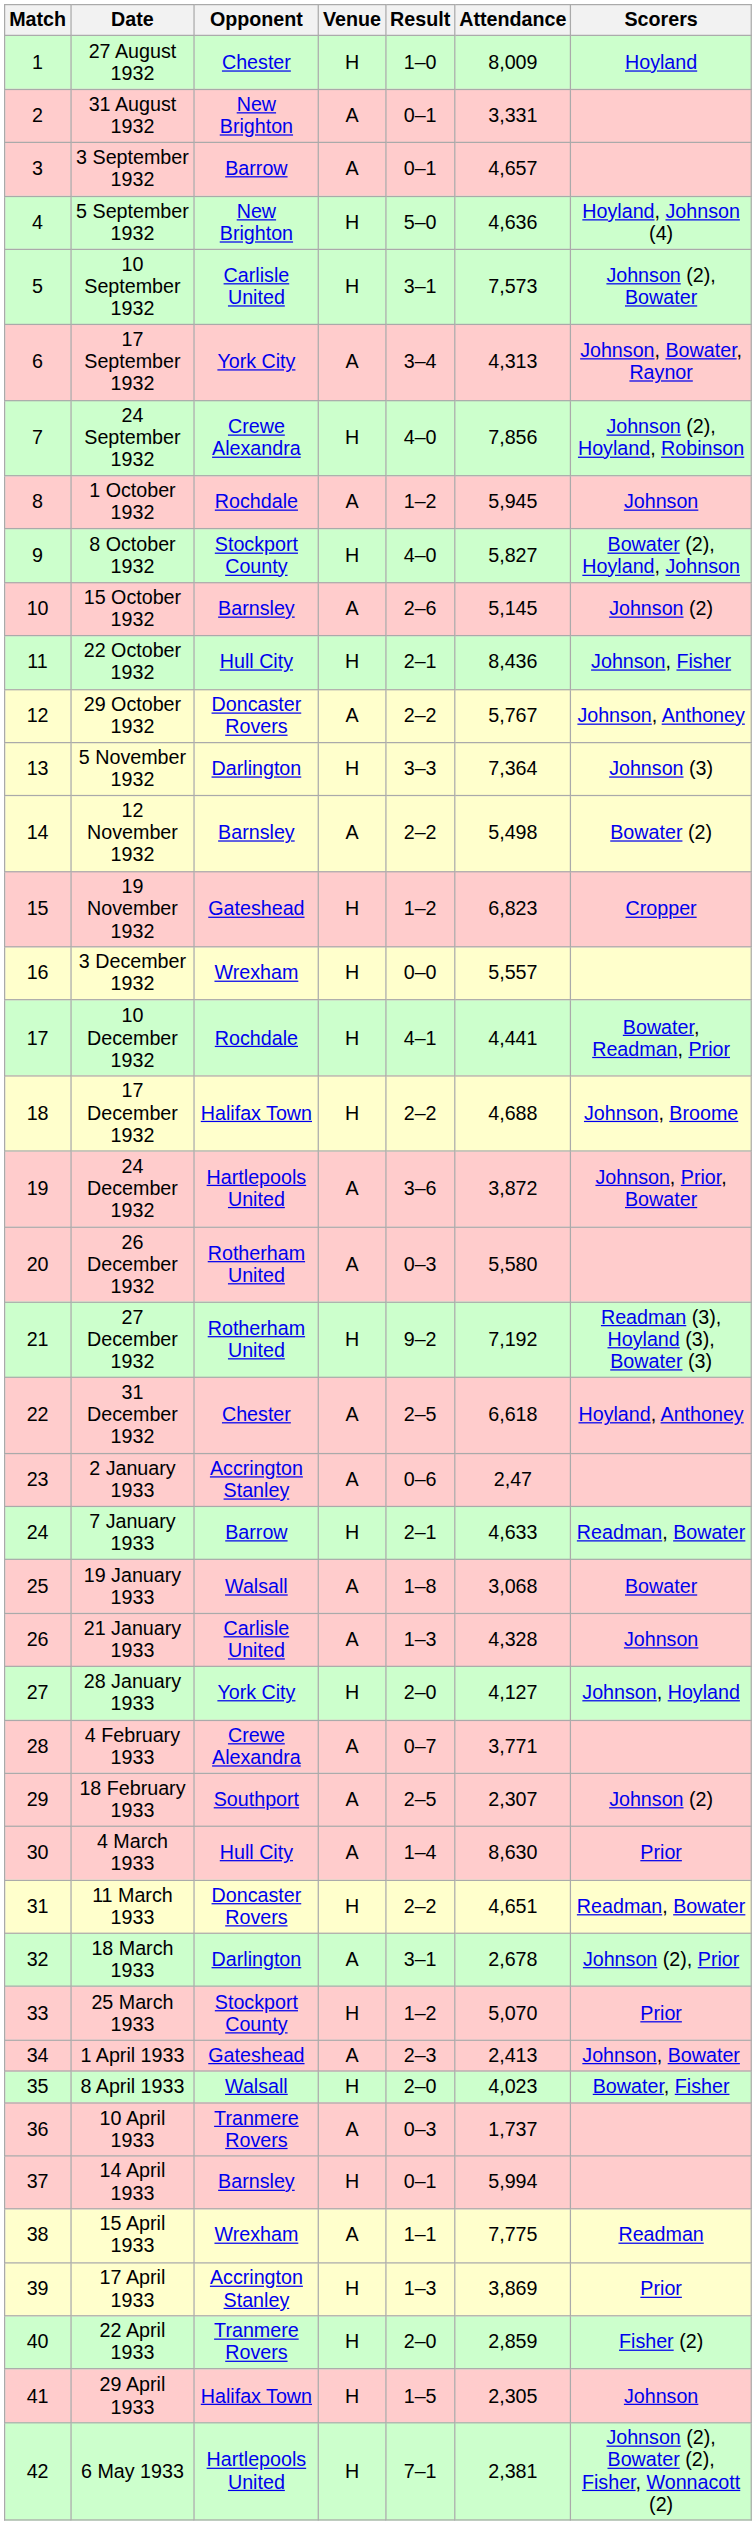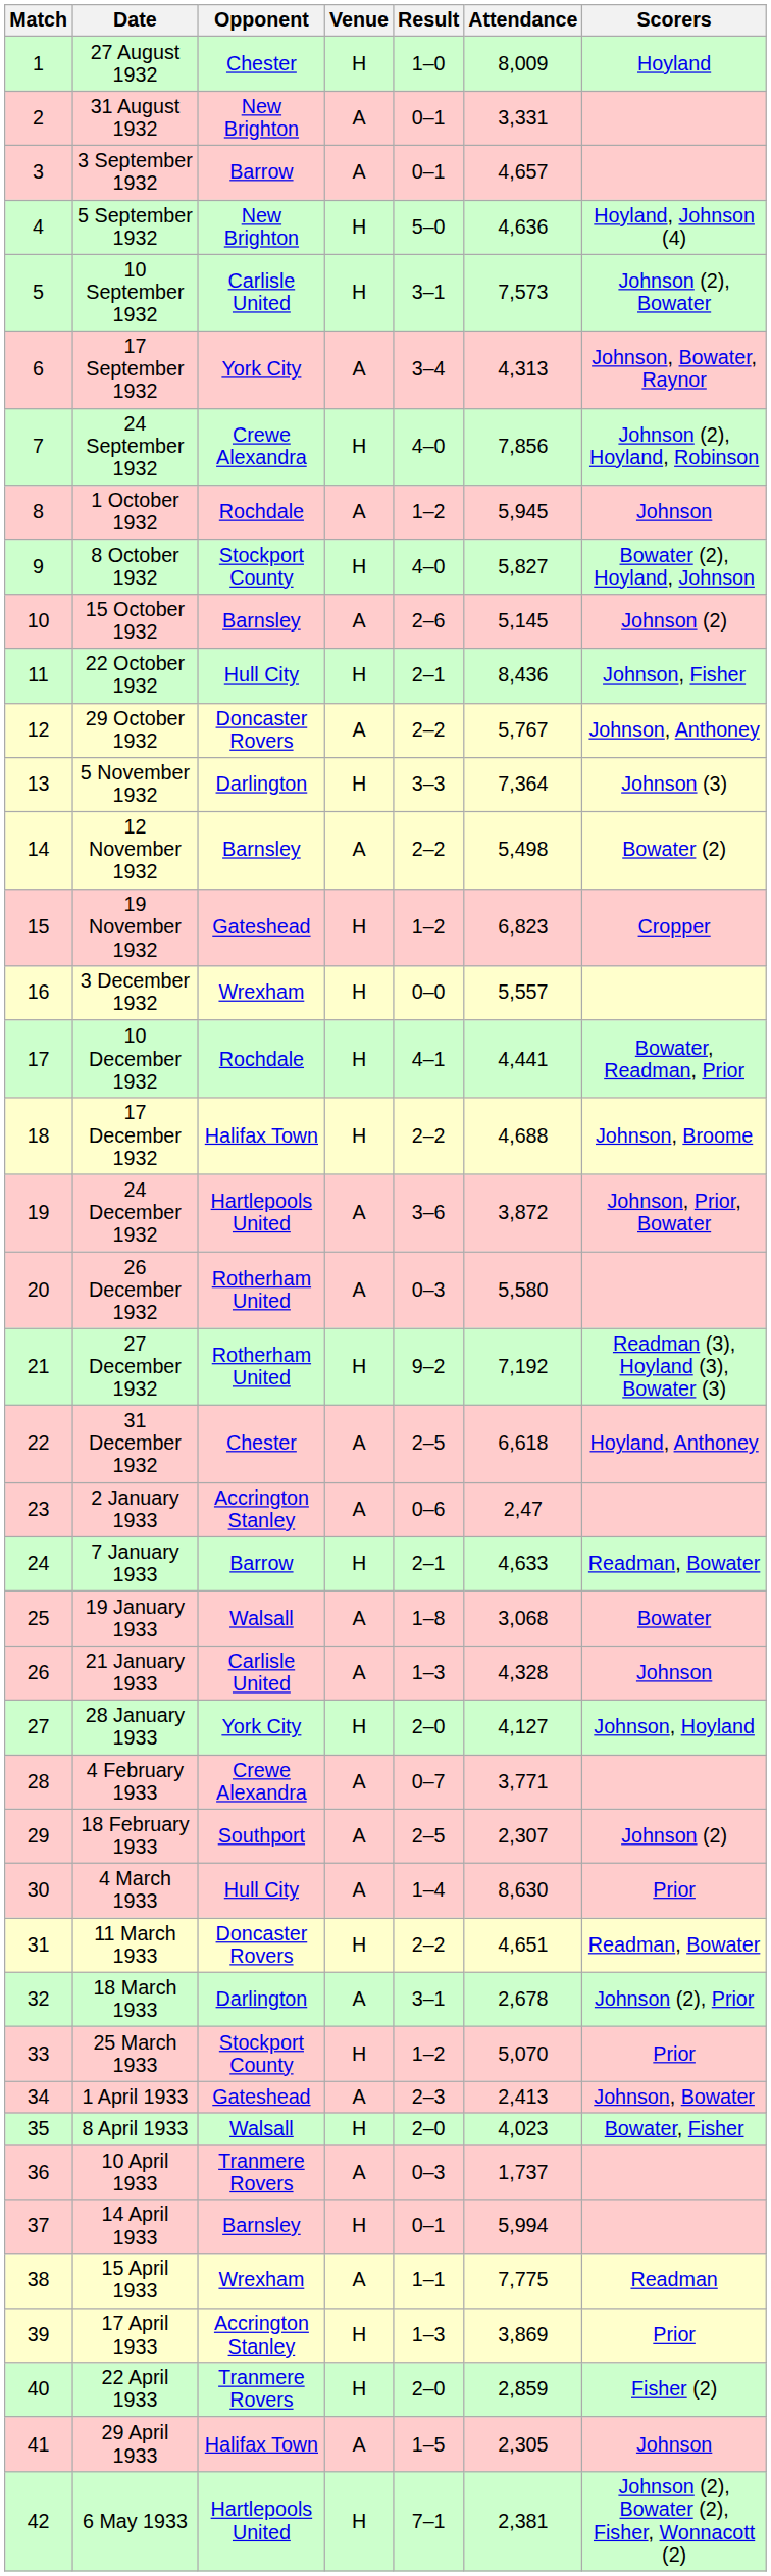29 April 1933 | Venue: H -> A
